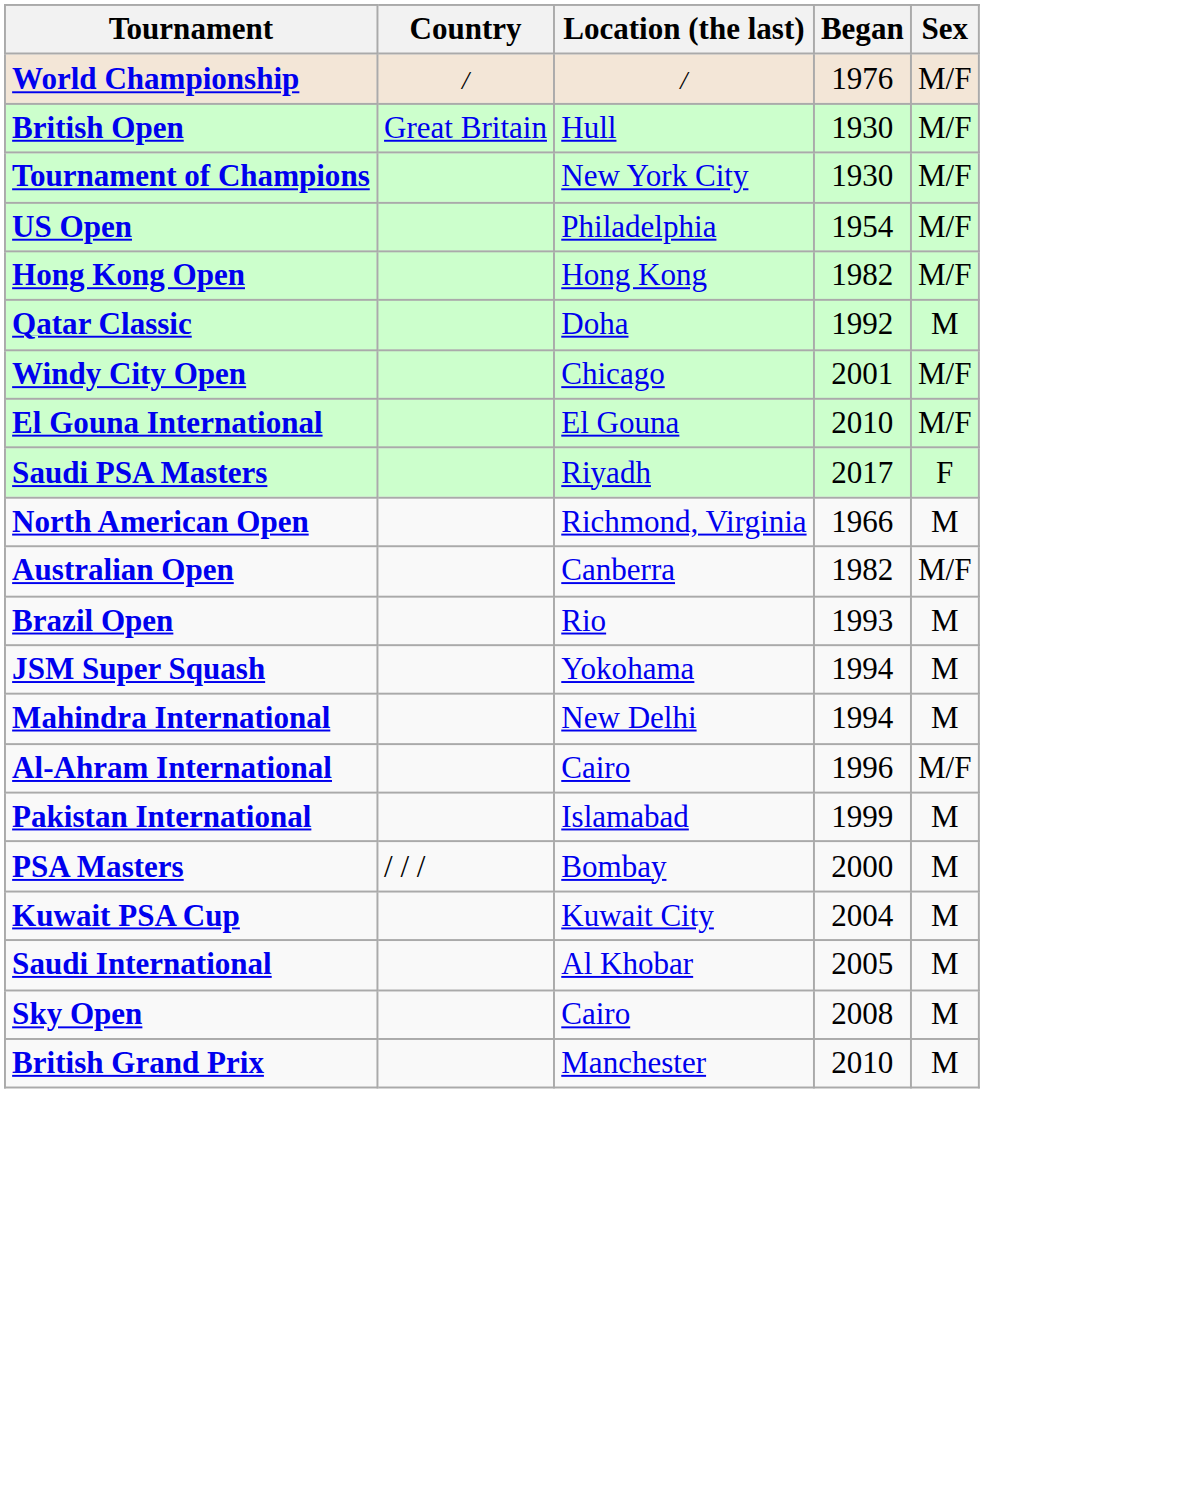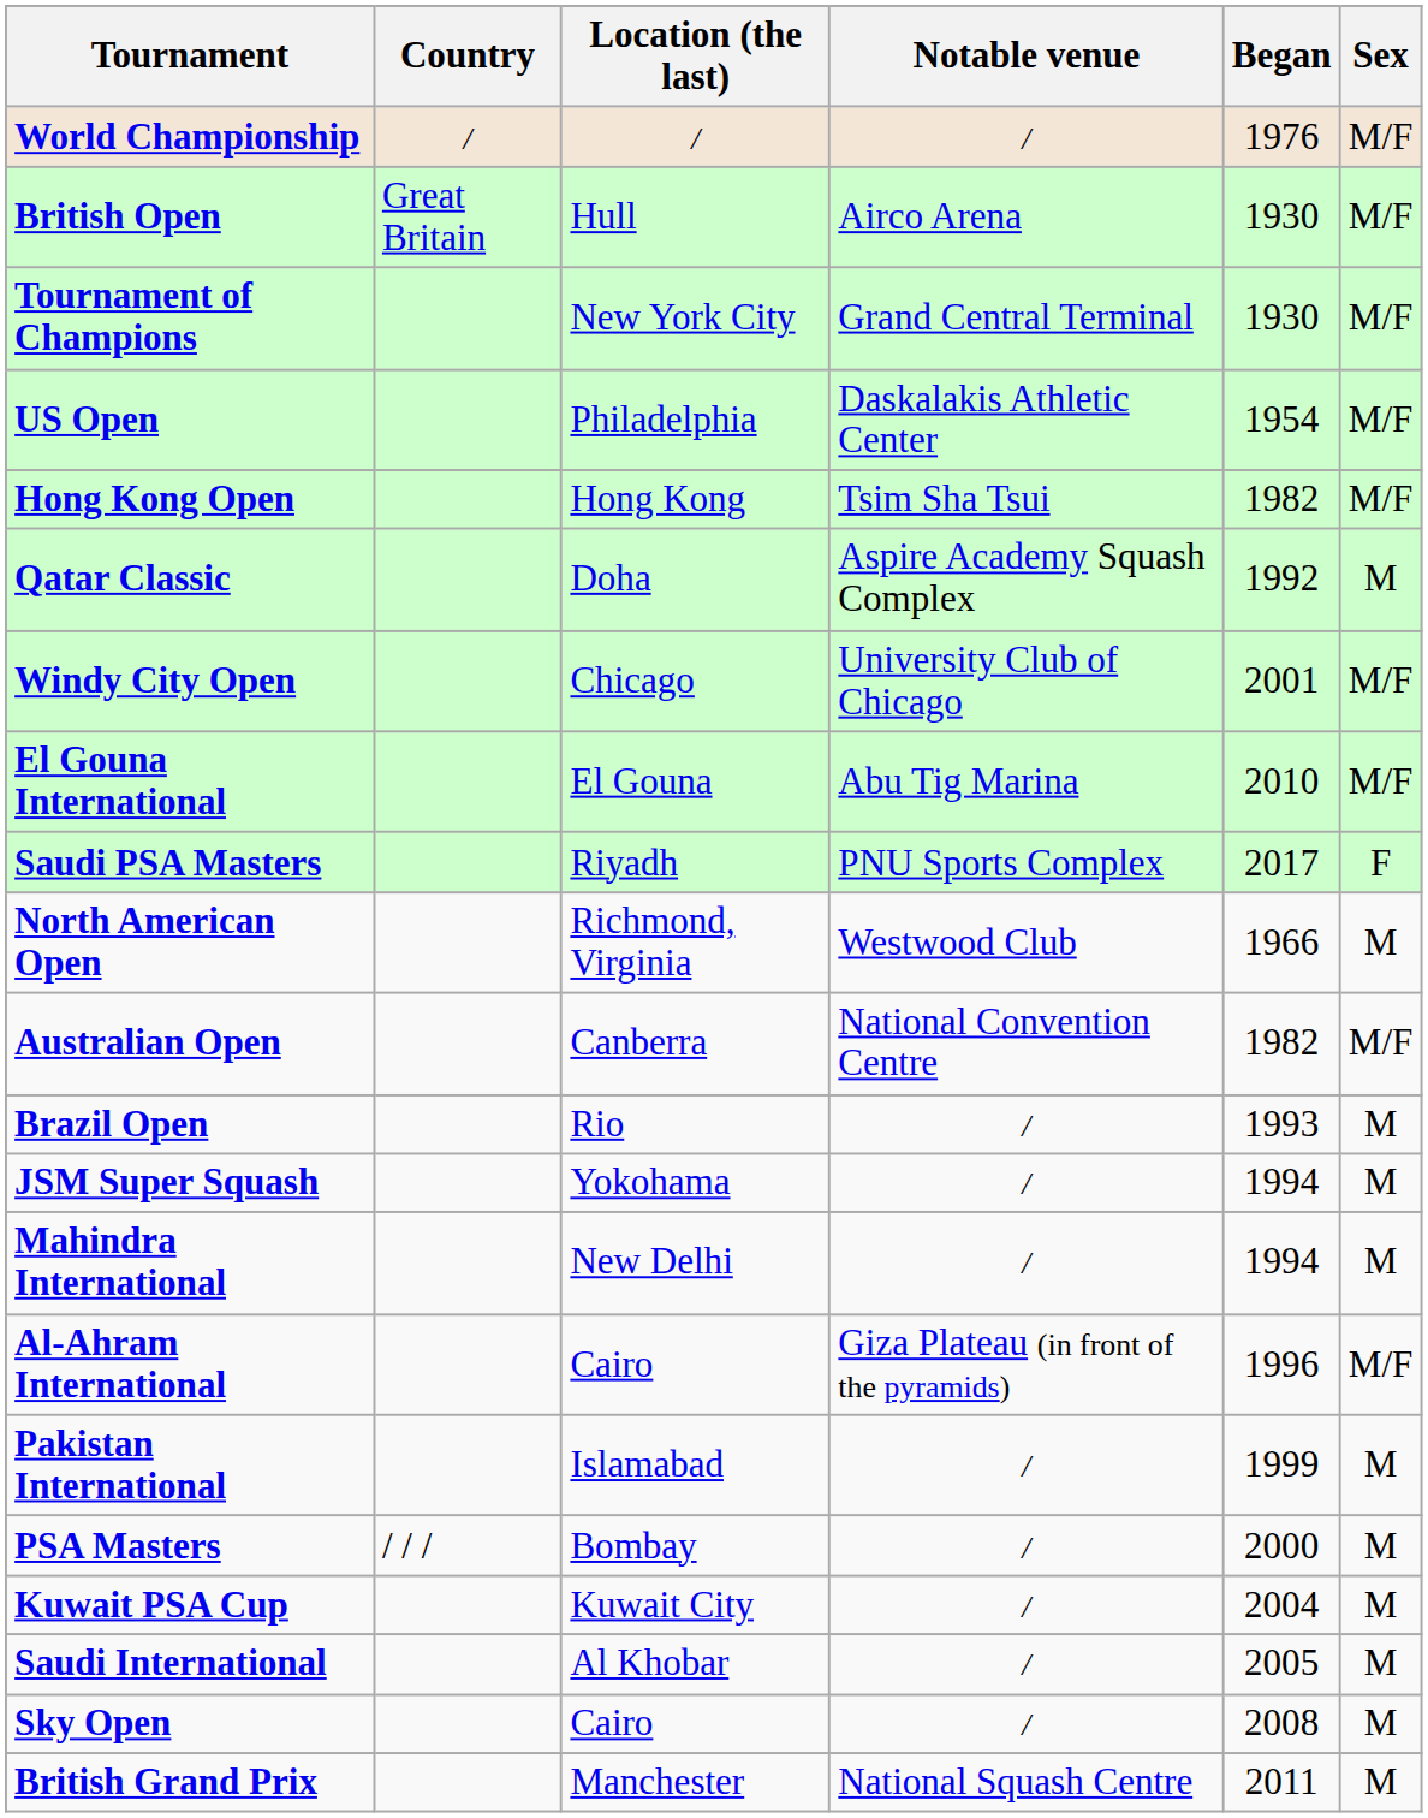+ column: Notable venue | / | Airco Arena | Grand Central Terminal | Daskalakis Athletic Center | Tsim Sha Tsui | Aspire Academy Squash Complex | University Club of Chicago | Abu Tig Marina | PNU Sports Complex | Westwood Club | National Convention Centre | / | / | / | Giza Plateau (in front of the pyramids) | / | / | / | / | / | National Squash Centre
British Grand Prix | Began: 2010 -> 2011
